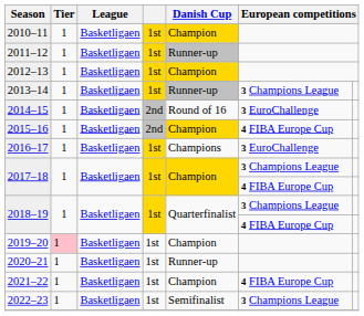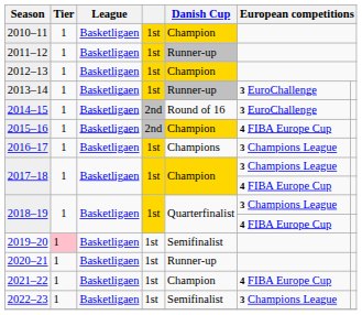2013–14 | column 6: 3 Champions League -> 3 EuroChallenge
2016–17 | column 6: 3 EuroChallenge -> 3 Champions League
2019–20 | Danish Cup: Champion -> Semifinalist
